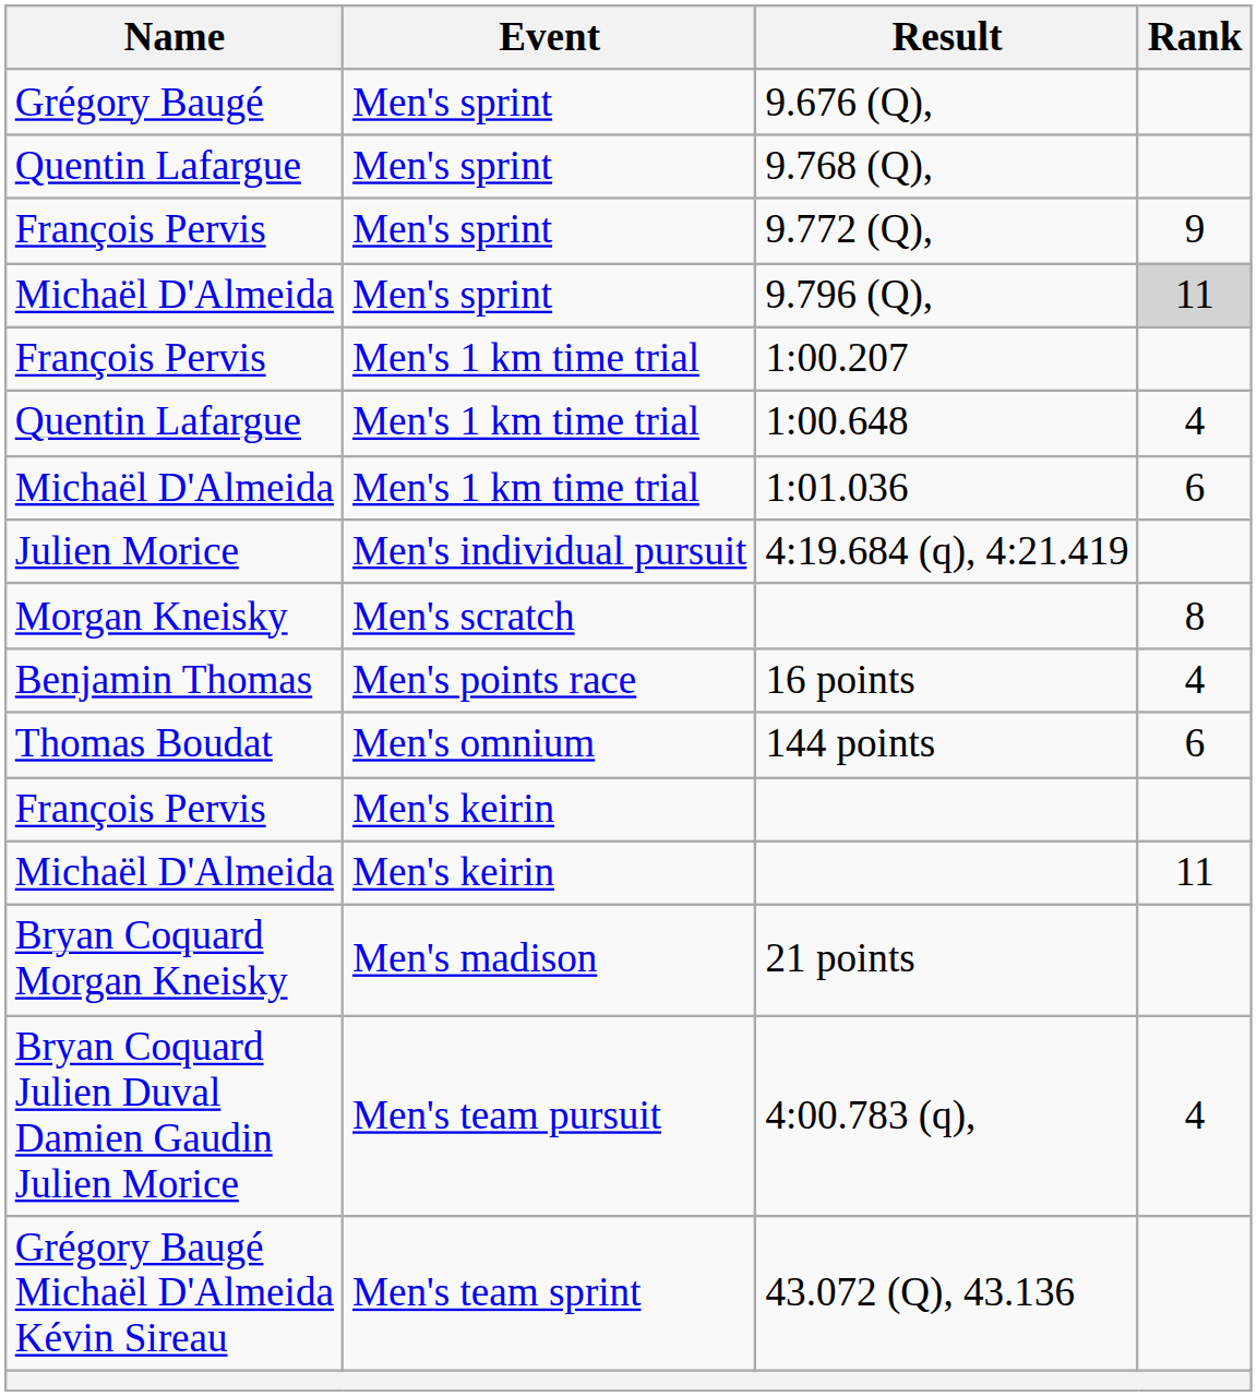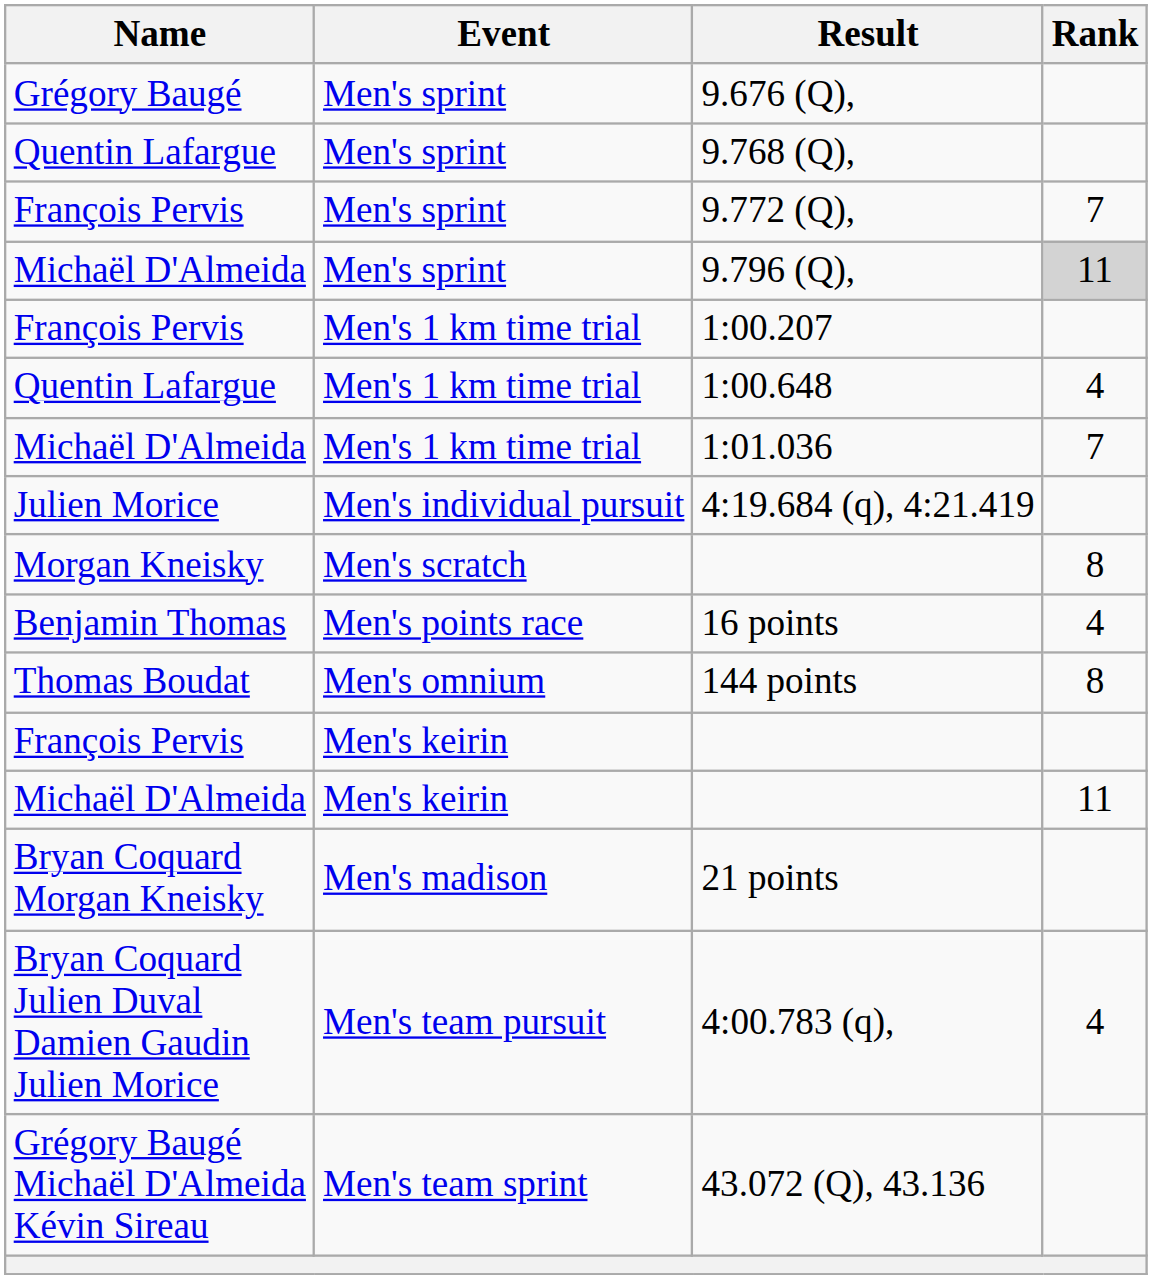9.772 (Q), | Rank: 9 -> 7
1:01.036 | Rank: 6 -> 7
144 points | Rank: 6 -> 8
